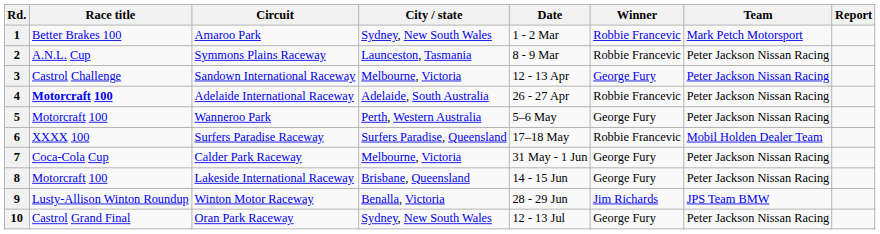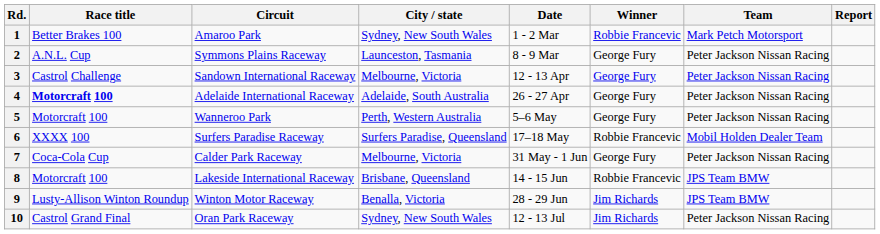2 | Winner: Robbie Francevic -> George Fury
4 | Winner: Robbie Francevic -> George Fury
8 | Winner: George Fury -> Robbie Francevic
8 | Team: Peter Jackson Nissan Racing -> JPS Team BMW
10 | Winner: George Fury -> Jim Richards
